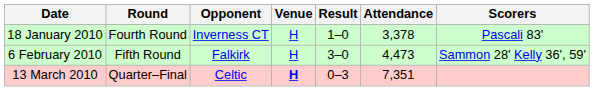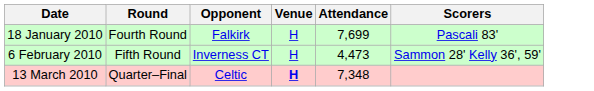- column: Result | 1–0 | 3–0 | 0–3
18 January 2010 | Opponent: Inverness CT -> Falkirk
18 January 2010 | Attendance: 3,378 -> 7,699
6 February 2010 | Opponent: Falkirk -> Inverness CT
13 March 2010 | Attendance: 7,351 -> 7,348
